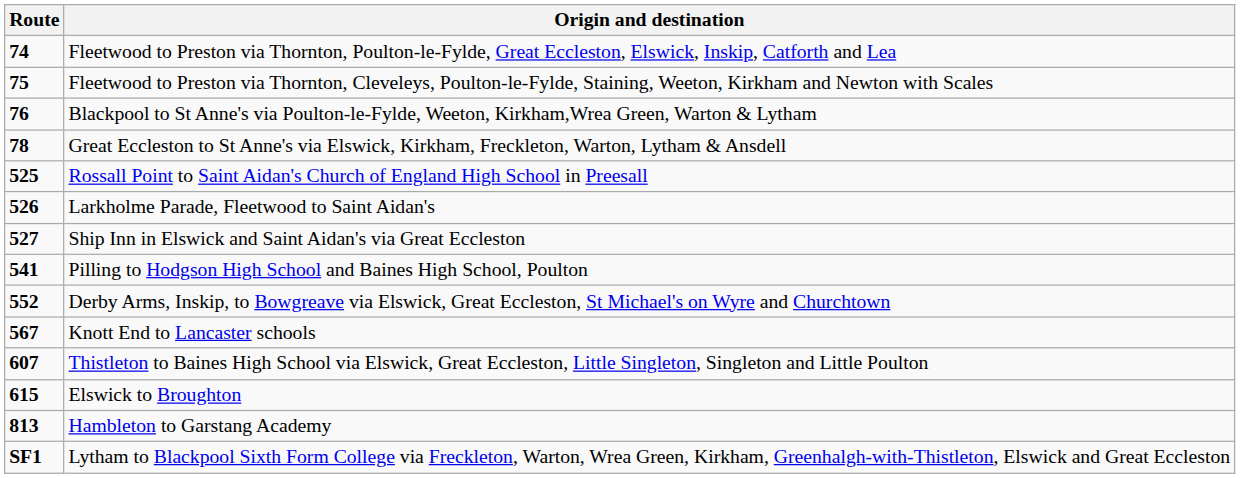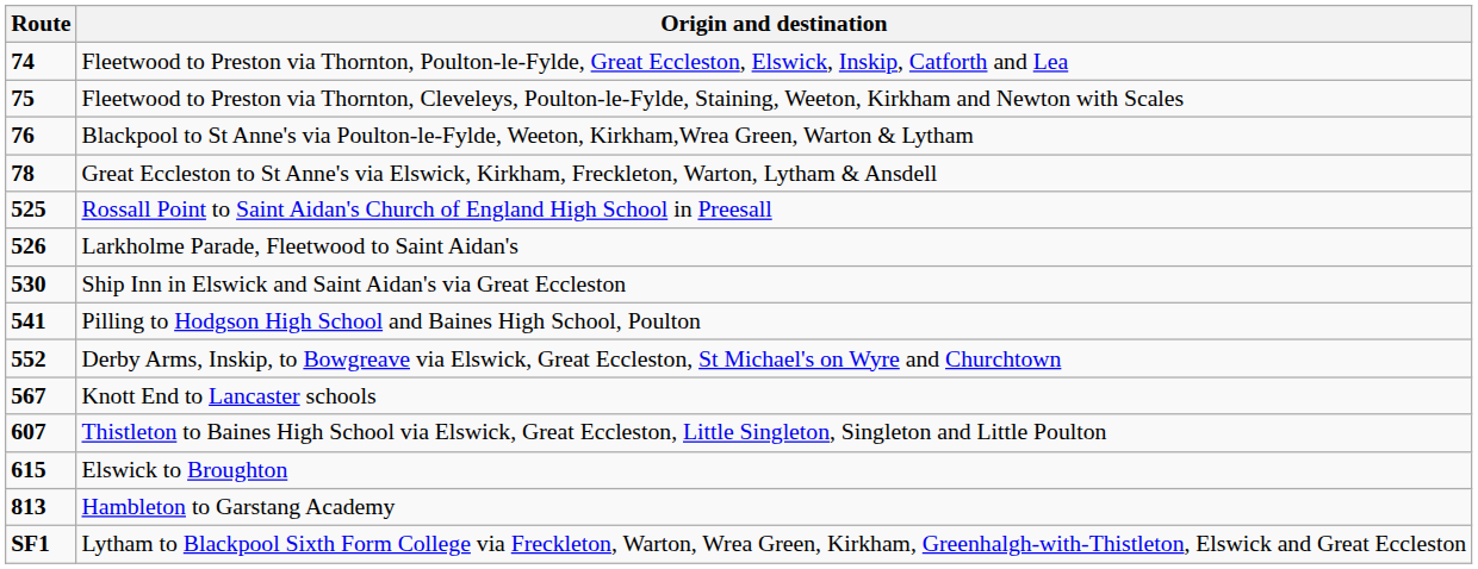Ship Inn in Elswick and Saint Aidan's via Great Eccleston | Route: 527 -> 530
